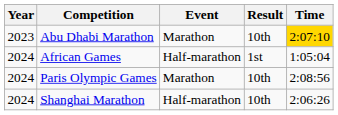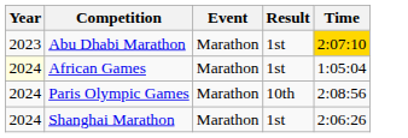Abu Dhabi Marathon | Result: 10th -> 1st
African Games | Year: no background -> lightyellow background
African Games | Event: Half-marathon -> Marathon
Shanghai Marathon | Event: Half-marathon -> Marathon
Shanghai Marathon | Result: 10th -> 1st
